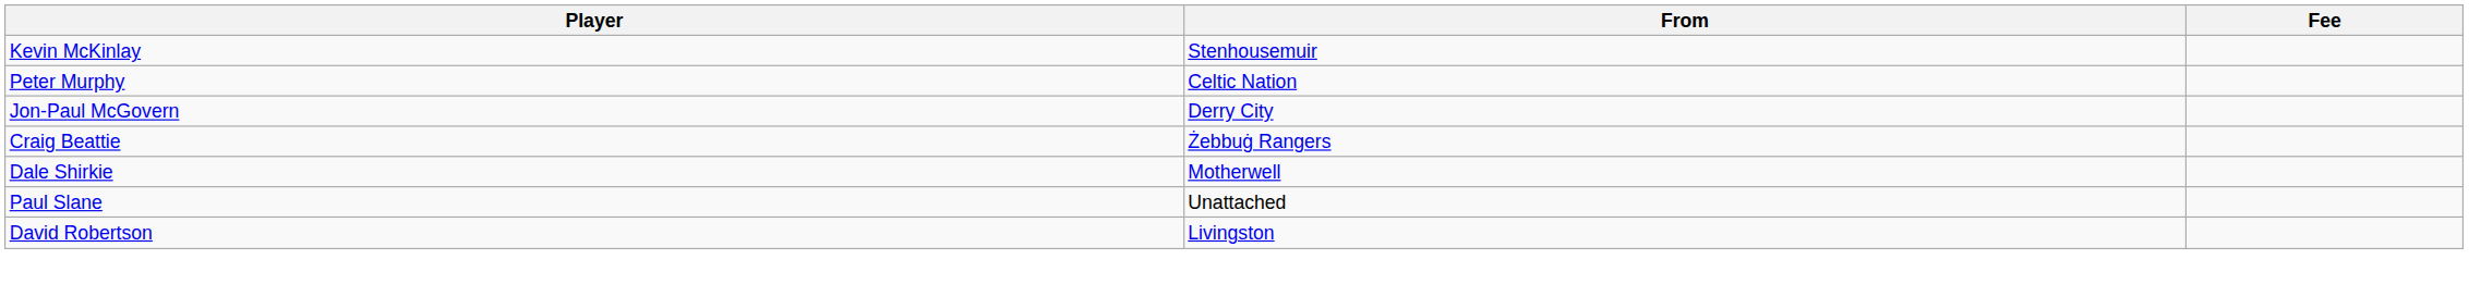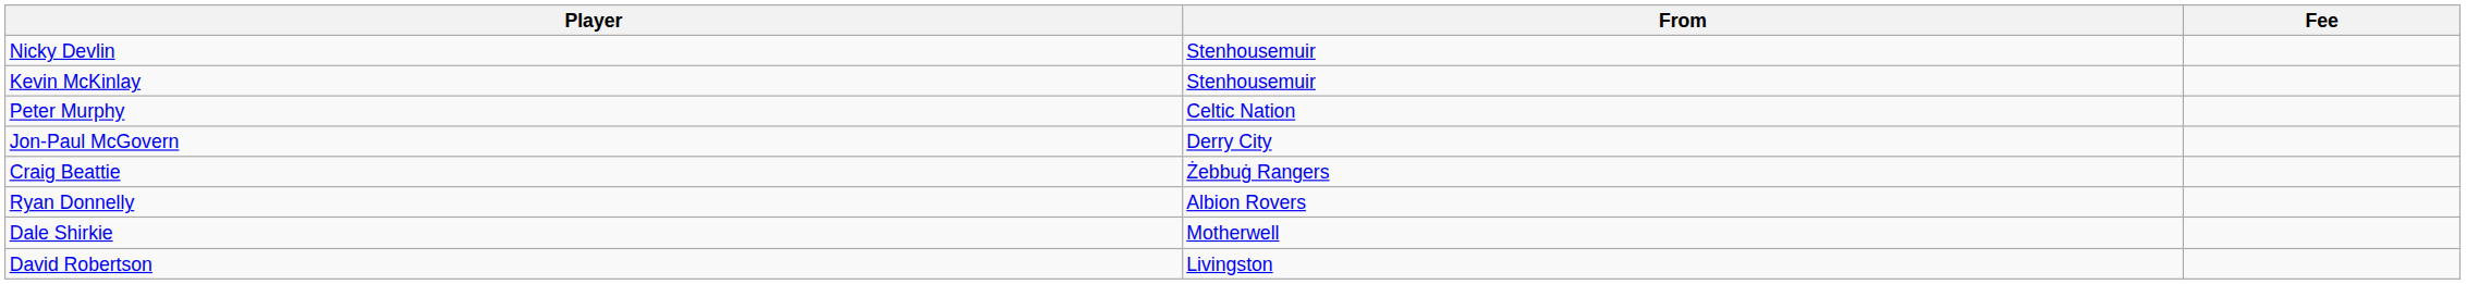+ row: Nicky Devlin | Stenhousemuir
+ row: Ryan Donnelly | Albion Rovers
- row: Paul Slane | Unattached
